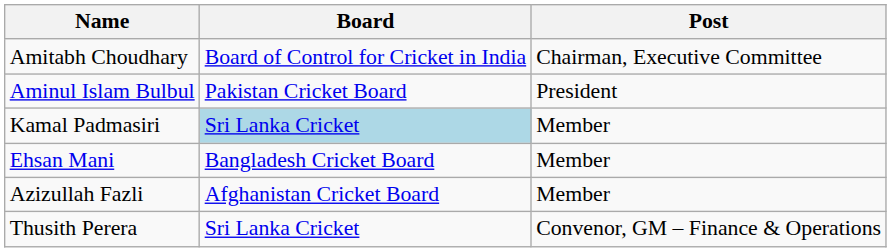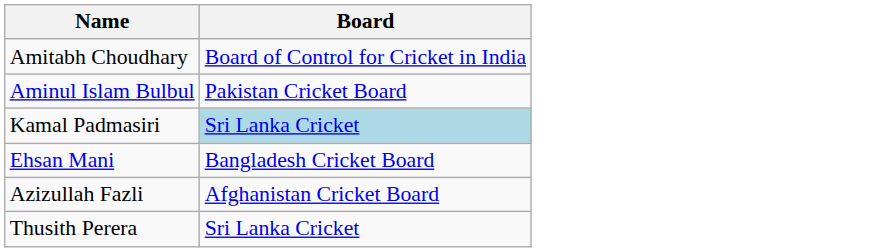- column: Post | Chairman, Executive Committee | President | Member | Member | Member | Convenor, GM – Finance & Operations
